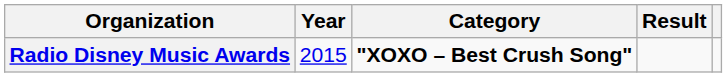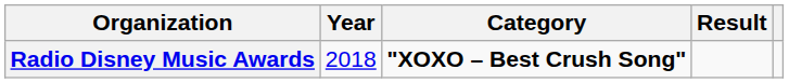Radio Disney Music Awards | Year: 2015 -> 2018
